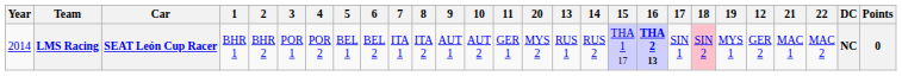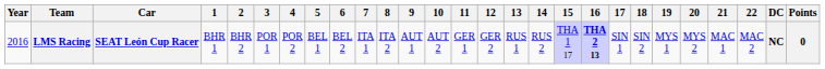columns swapped: 12 <-> 20
LMS Racing | Year: 2014 -> 2016
LMS Racing | 18: pink background -> no background
